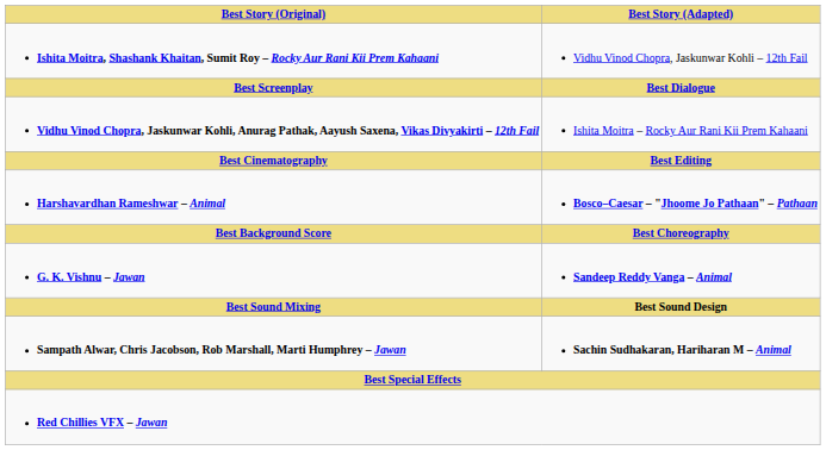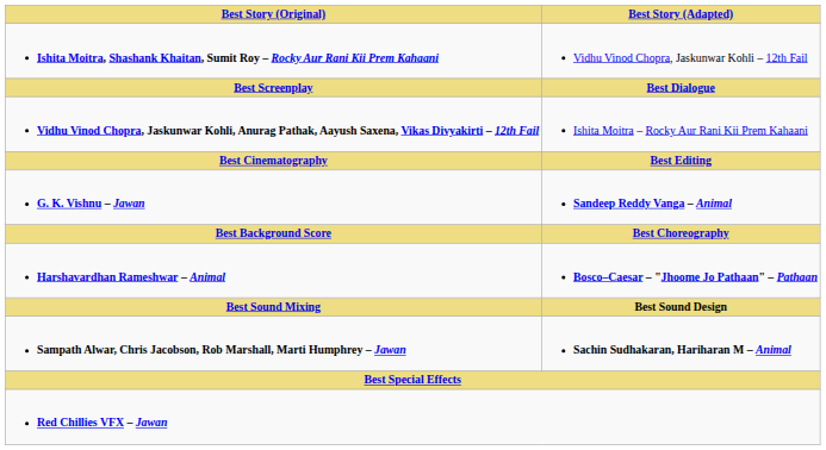rows swapped: G. K. Vishnu – Jawan <-> Harshavardhan Rameshwar – Animal
